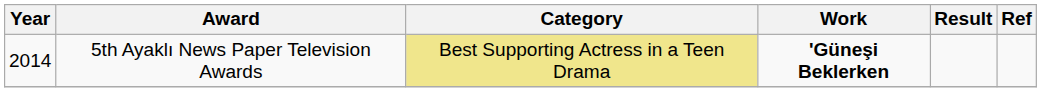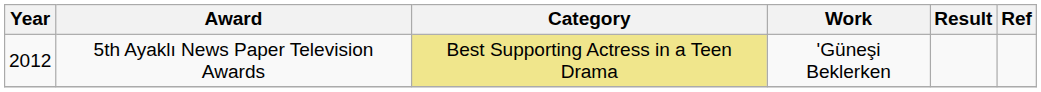5th Ayaklı News Paper Television Awards | Year: 2014 -> 2012
5th Ayaklı News Paper Television Awards | Work: bold -> normal
